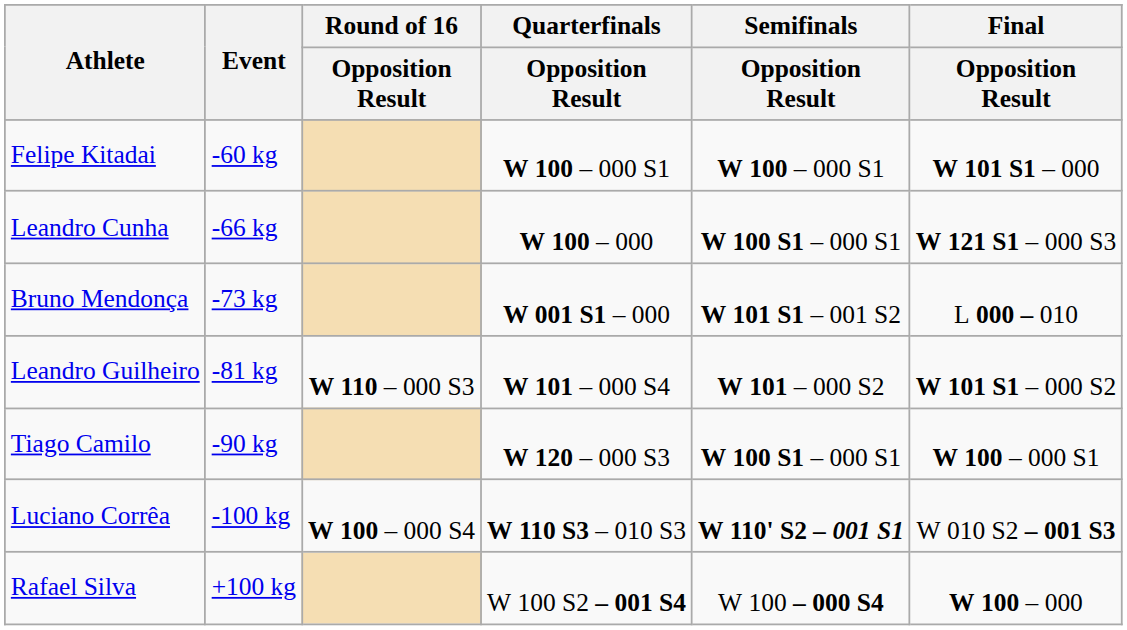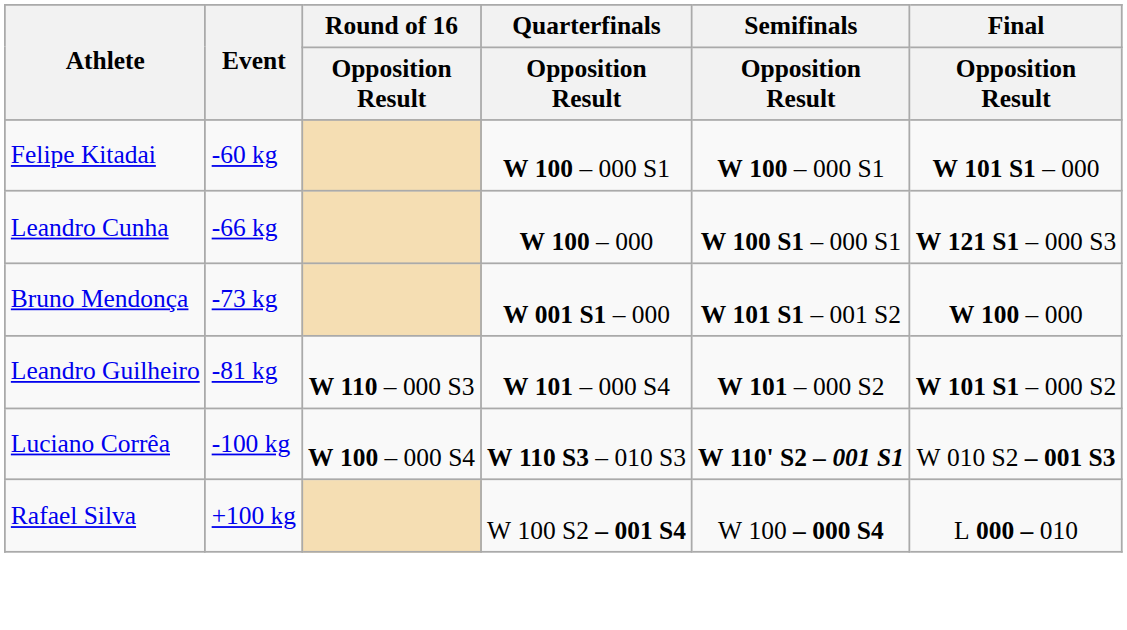Bruno Mendonça | Final / Opposition Result: L 000 – 010 -> W 100 – 000
- row: Tiago Camilo | -90 kg | W 120 – 000 S3 | W 100 S1 – 000 S1 | W 100 – 000 S1
Rafael Silva | Final / Opposition Result: W 100 – 000 -> L 000 – 010
